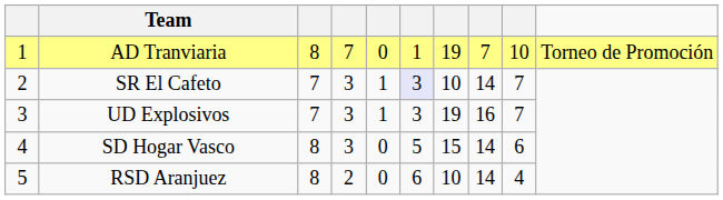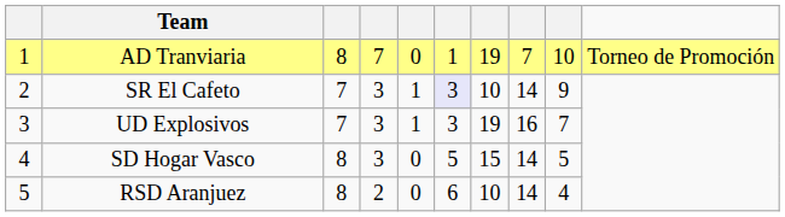SR El Cafeto | column 9: 7 -> 9
SD Hogar Vasco | column 9: 6 -> 5
